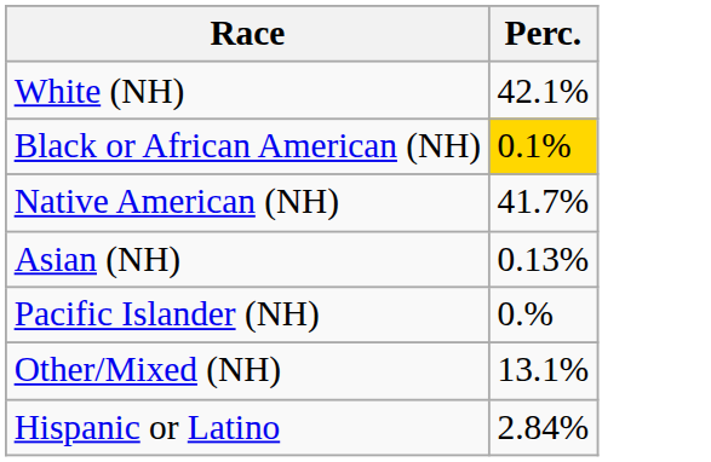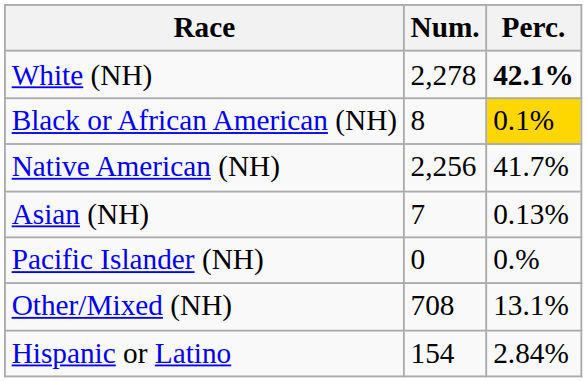+ column: Num. | 2,278 | 8 | 2,256 | 7 | 0 | 708 | 154
White (NH) | Perc.: normal -> bold
